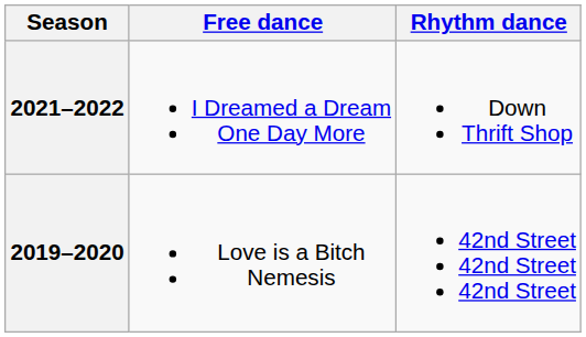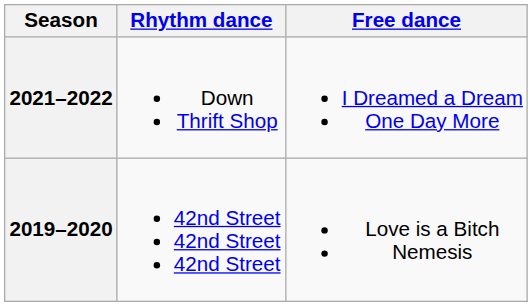columns swapped: Rhythm dance <-> Free dance
